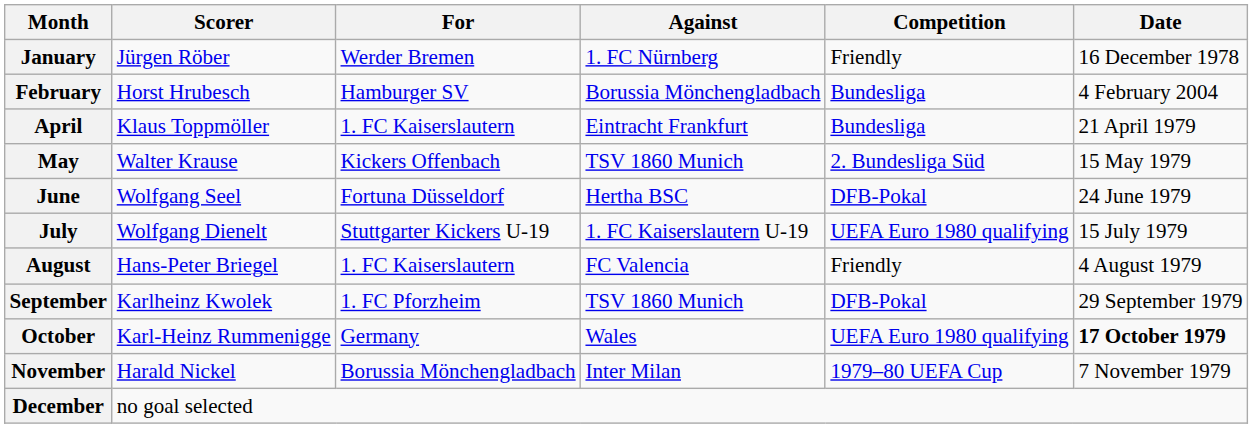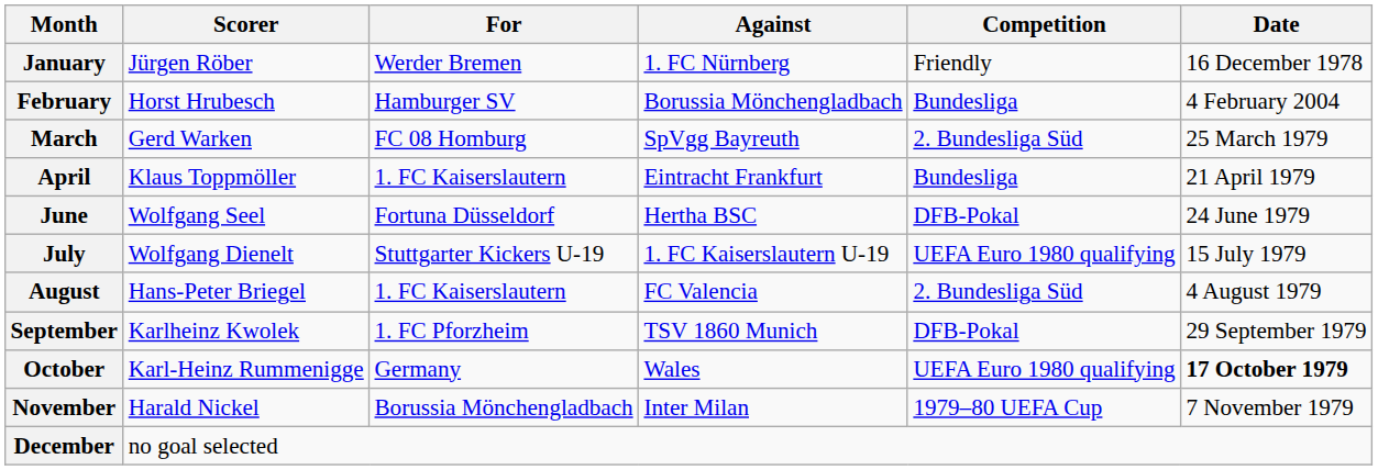+ row: March | Gerd Warken | FC 08 Homburg | SpVgg Bayreuth | 2. Bundesliga Süd | 25 March 1979
- row: May | Walter Krause | Kickers Offenbach | TSV 1860 Munich | 2. Bundesliga Süd | 15 May 1979
August | Competition: Friendly -> 2. Bundesliga Süd
